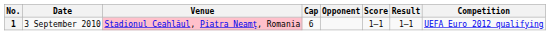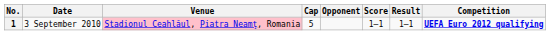1 | Cap: 6 -> 5
1 | Competition: normal -> bold
